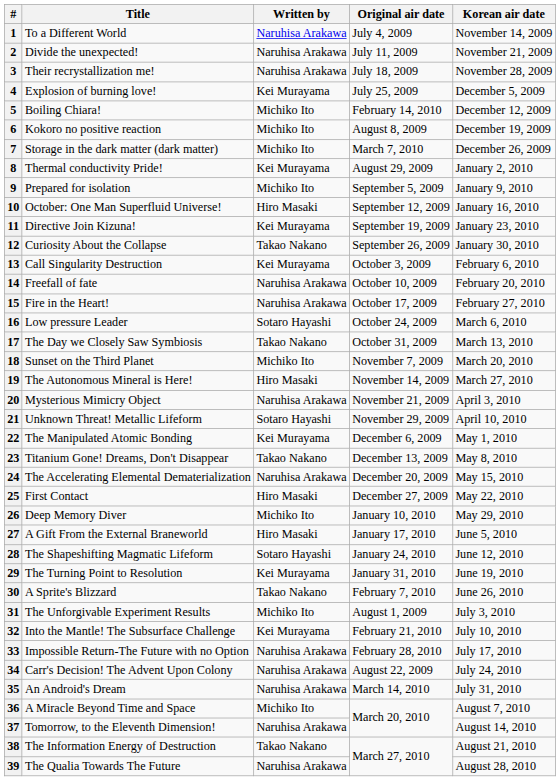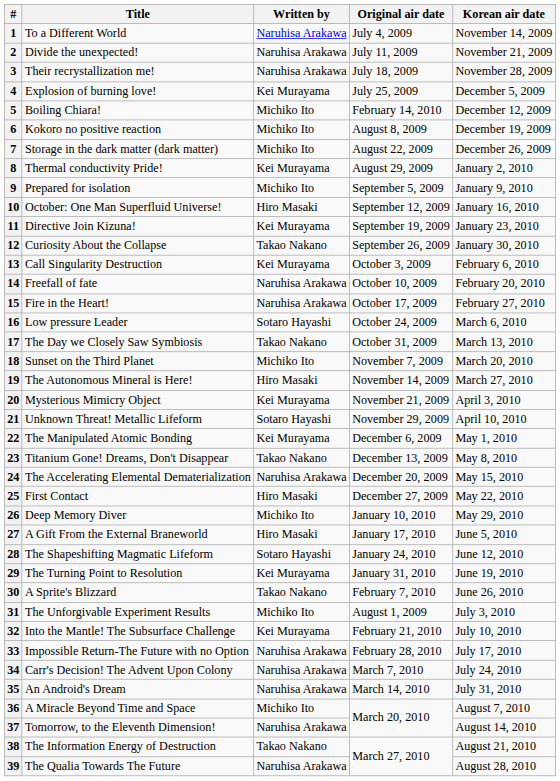7 | Original air date: March 7, 2010 -> August 22, 2009
20 | Written by: Naruhisa Arakawa -> Kei Murayama
34 | Original air date: August 22, 2009 -> March 7, 2010
